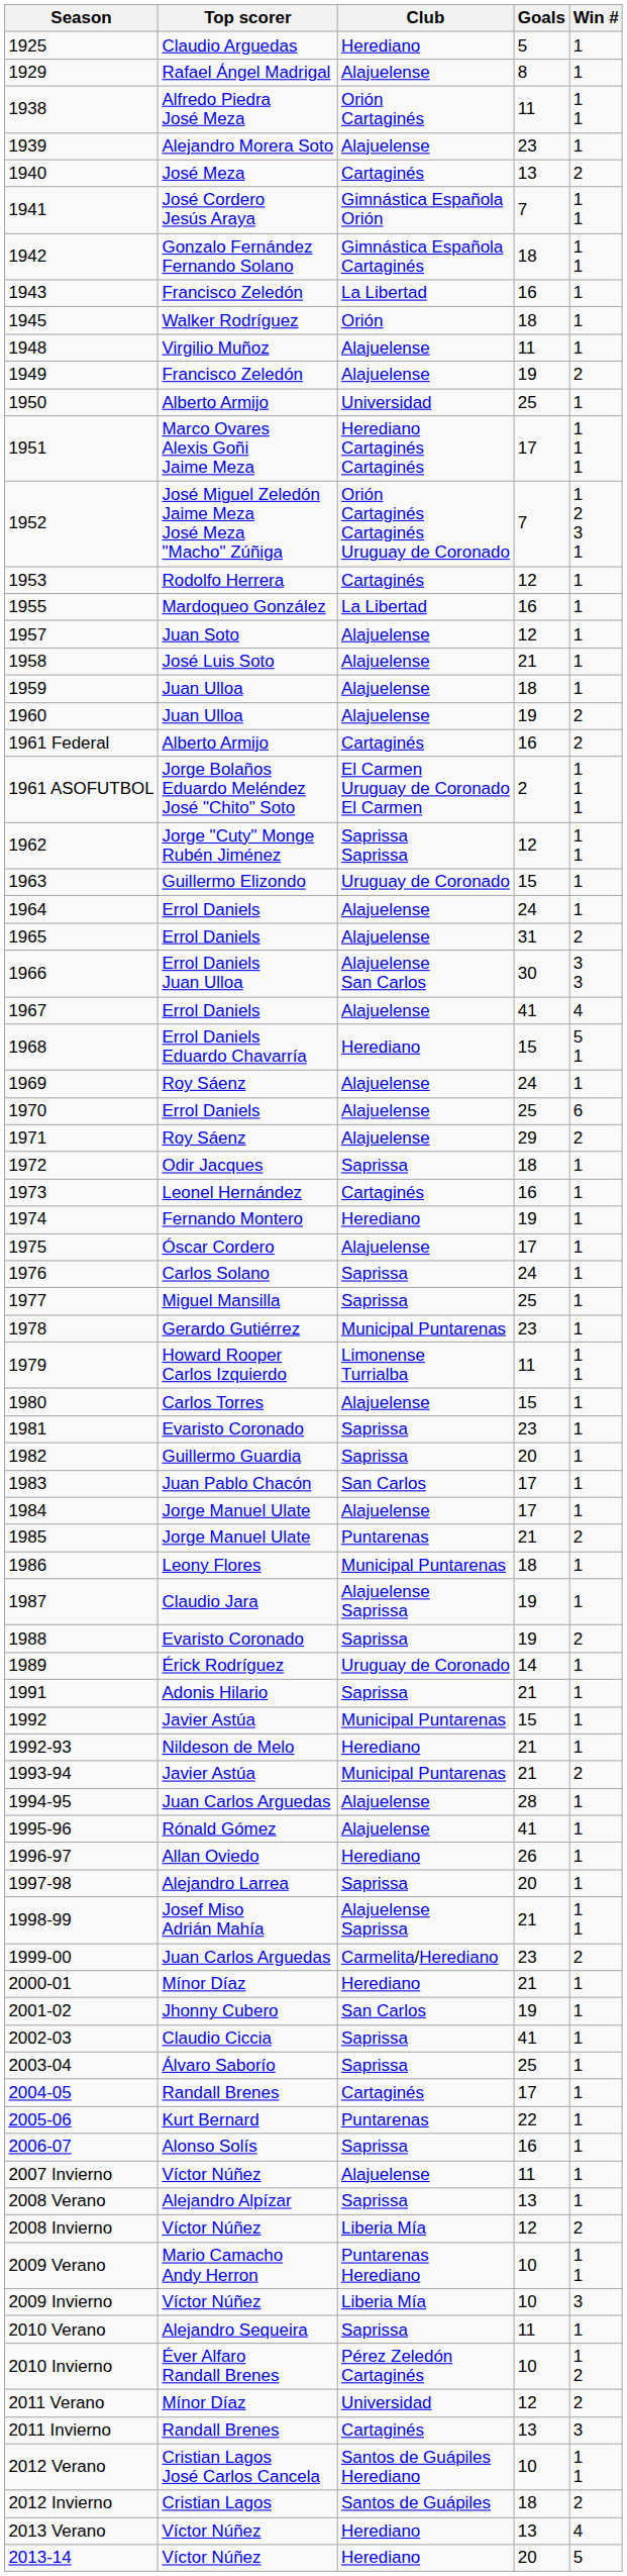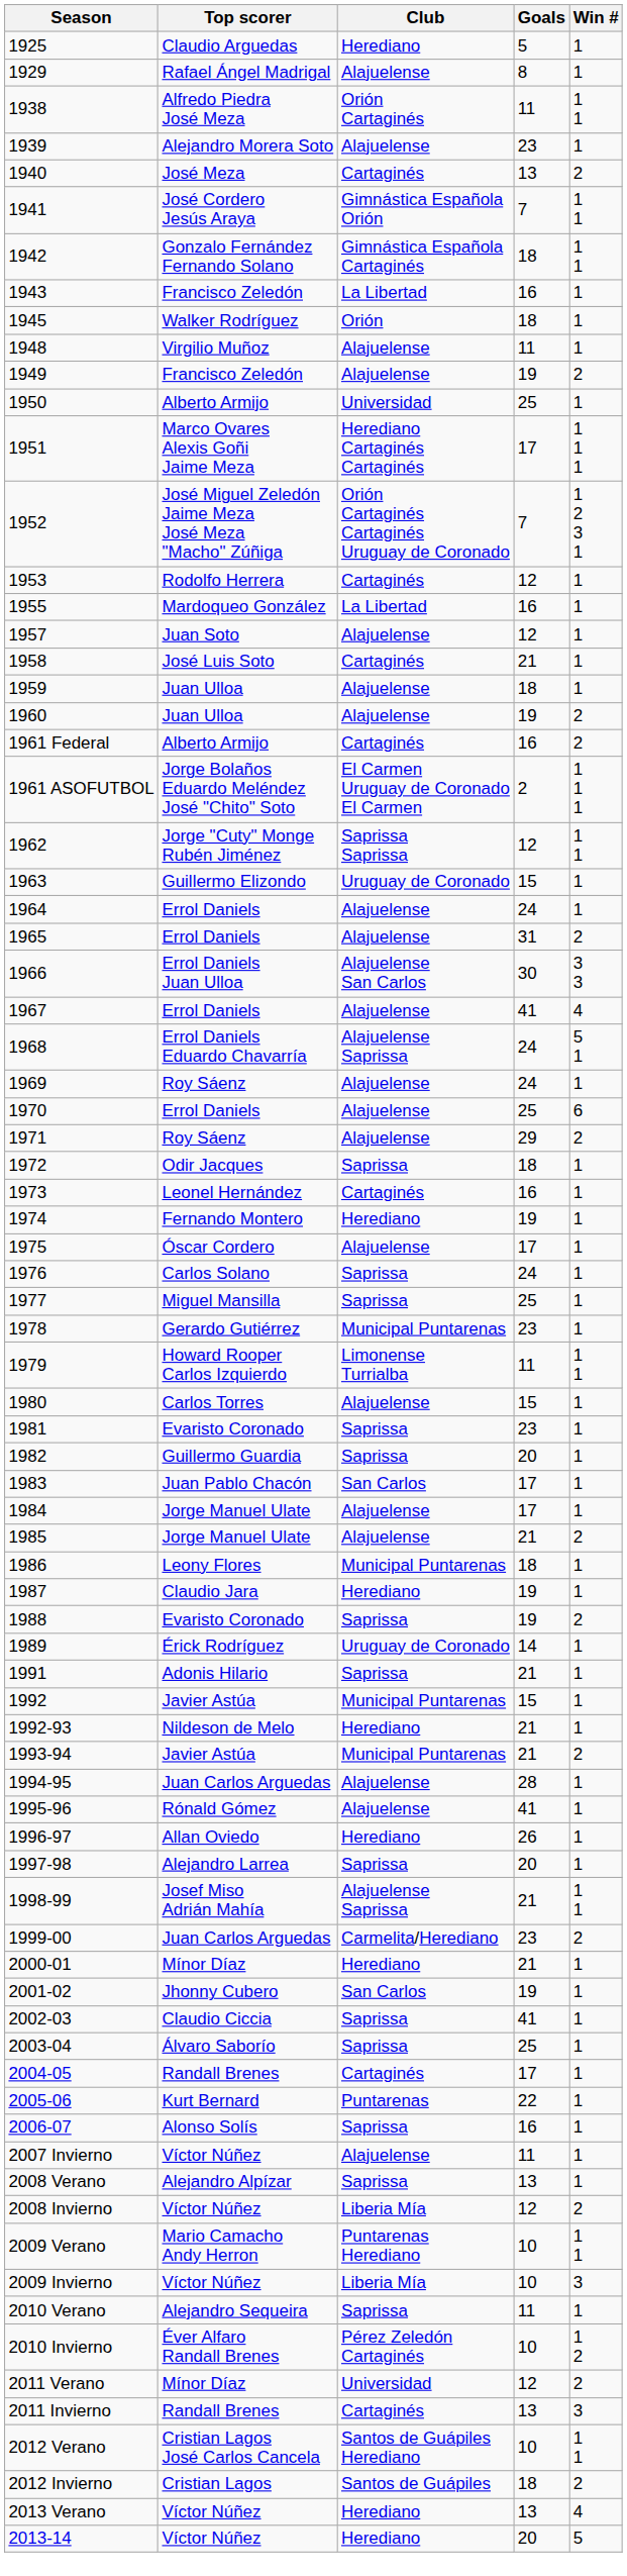1958 | Club: Alajuelense -> Cartaginés
1968 | Club: Herediano -> Alajuelense Saprissa
1968 | Goals: 15 -> 24
1985 | Club: Puntarenas -> Alajuelense
1987 | Club: Alajuelense Saprissa -> Herediano
